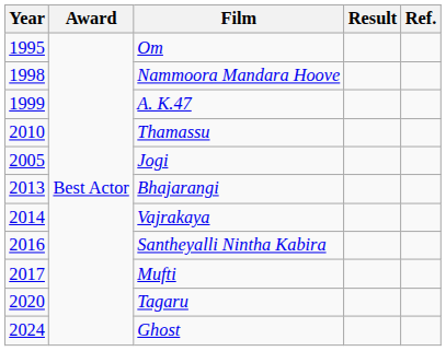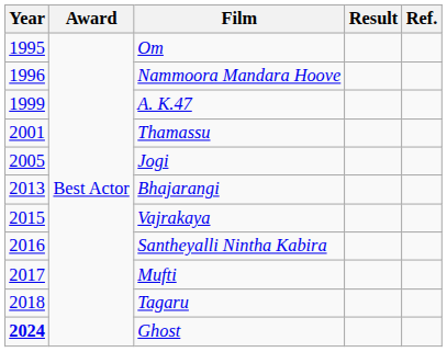Nammoora Mandara Hoove | Year: 1998 -> 1996
Thamassu | Year: 2010 -> 2001
Vajrakaya | Year: 2014 -> 2015
Tagaru | Year: 2020 -> 2018
Ghost | Year: normal -> bold
